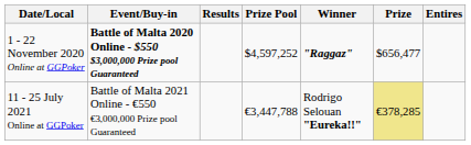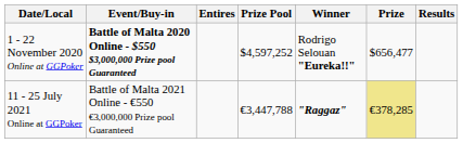columns swapped: Entires <-> Results
1 - 22 November 2020 Online at GGPoker | Winner: "Raggaz" -> Rodrigo Selouan "Eureka!!"
11 - 25 July 2021 Online at GGPoker | Winner: Rodrigo Selouan "Eureka!!" -> "Raggaz"
